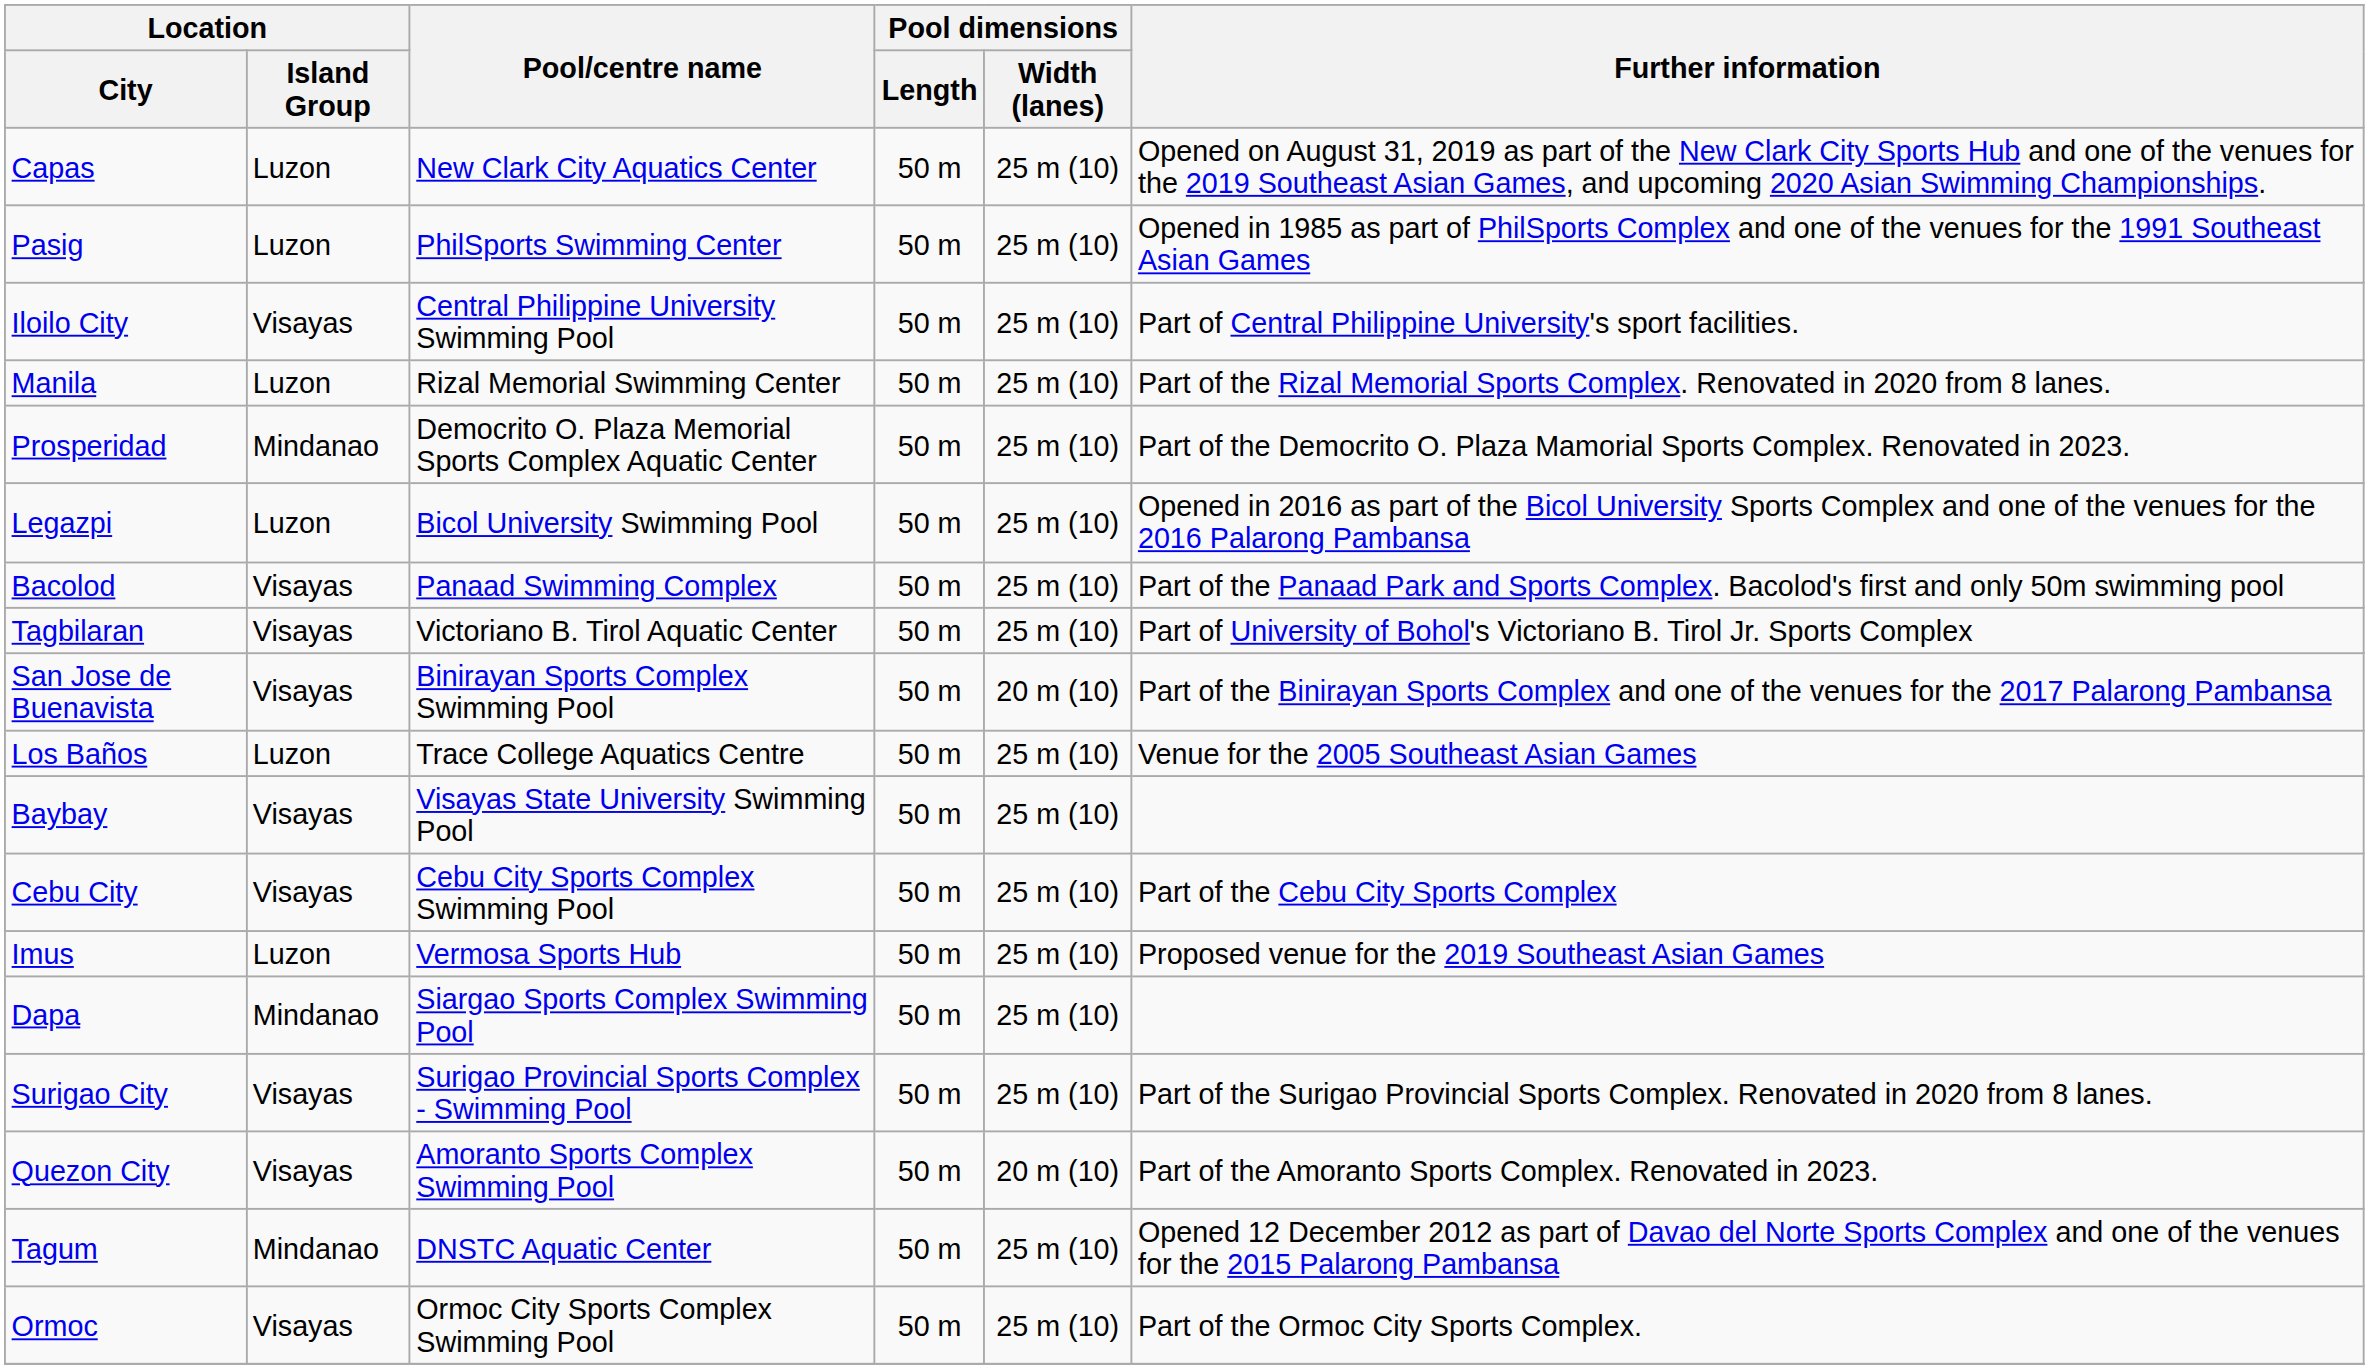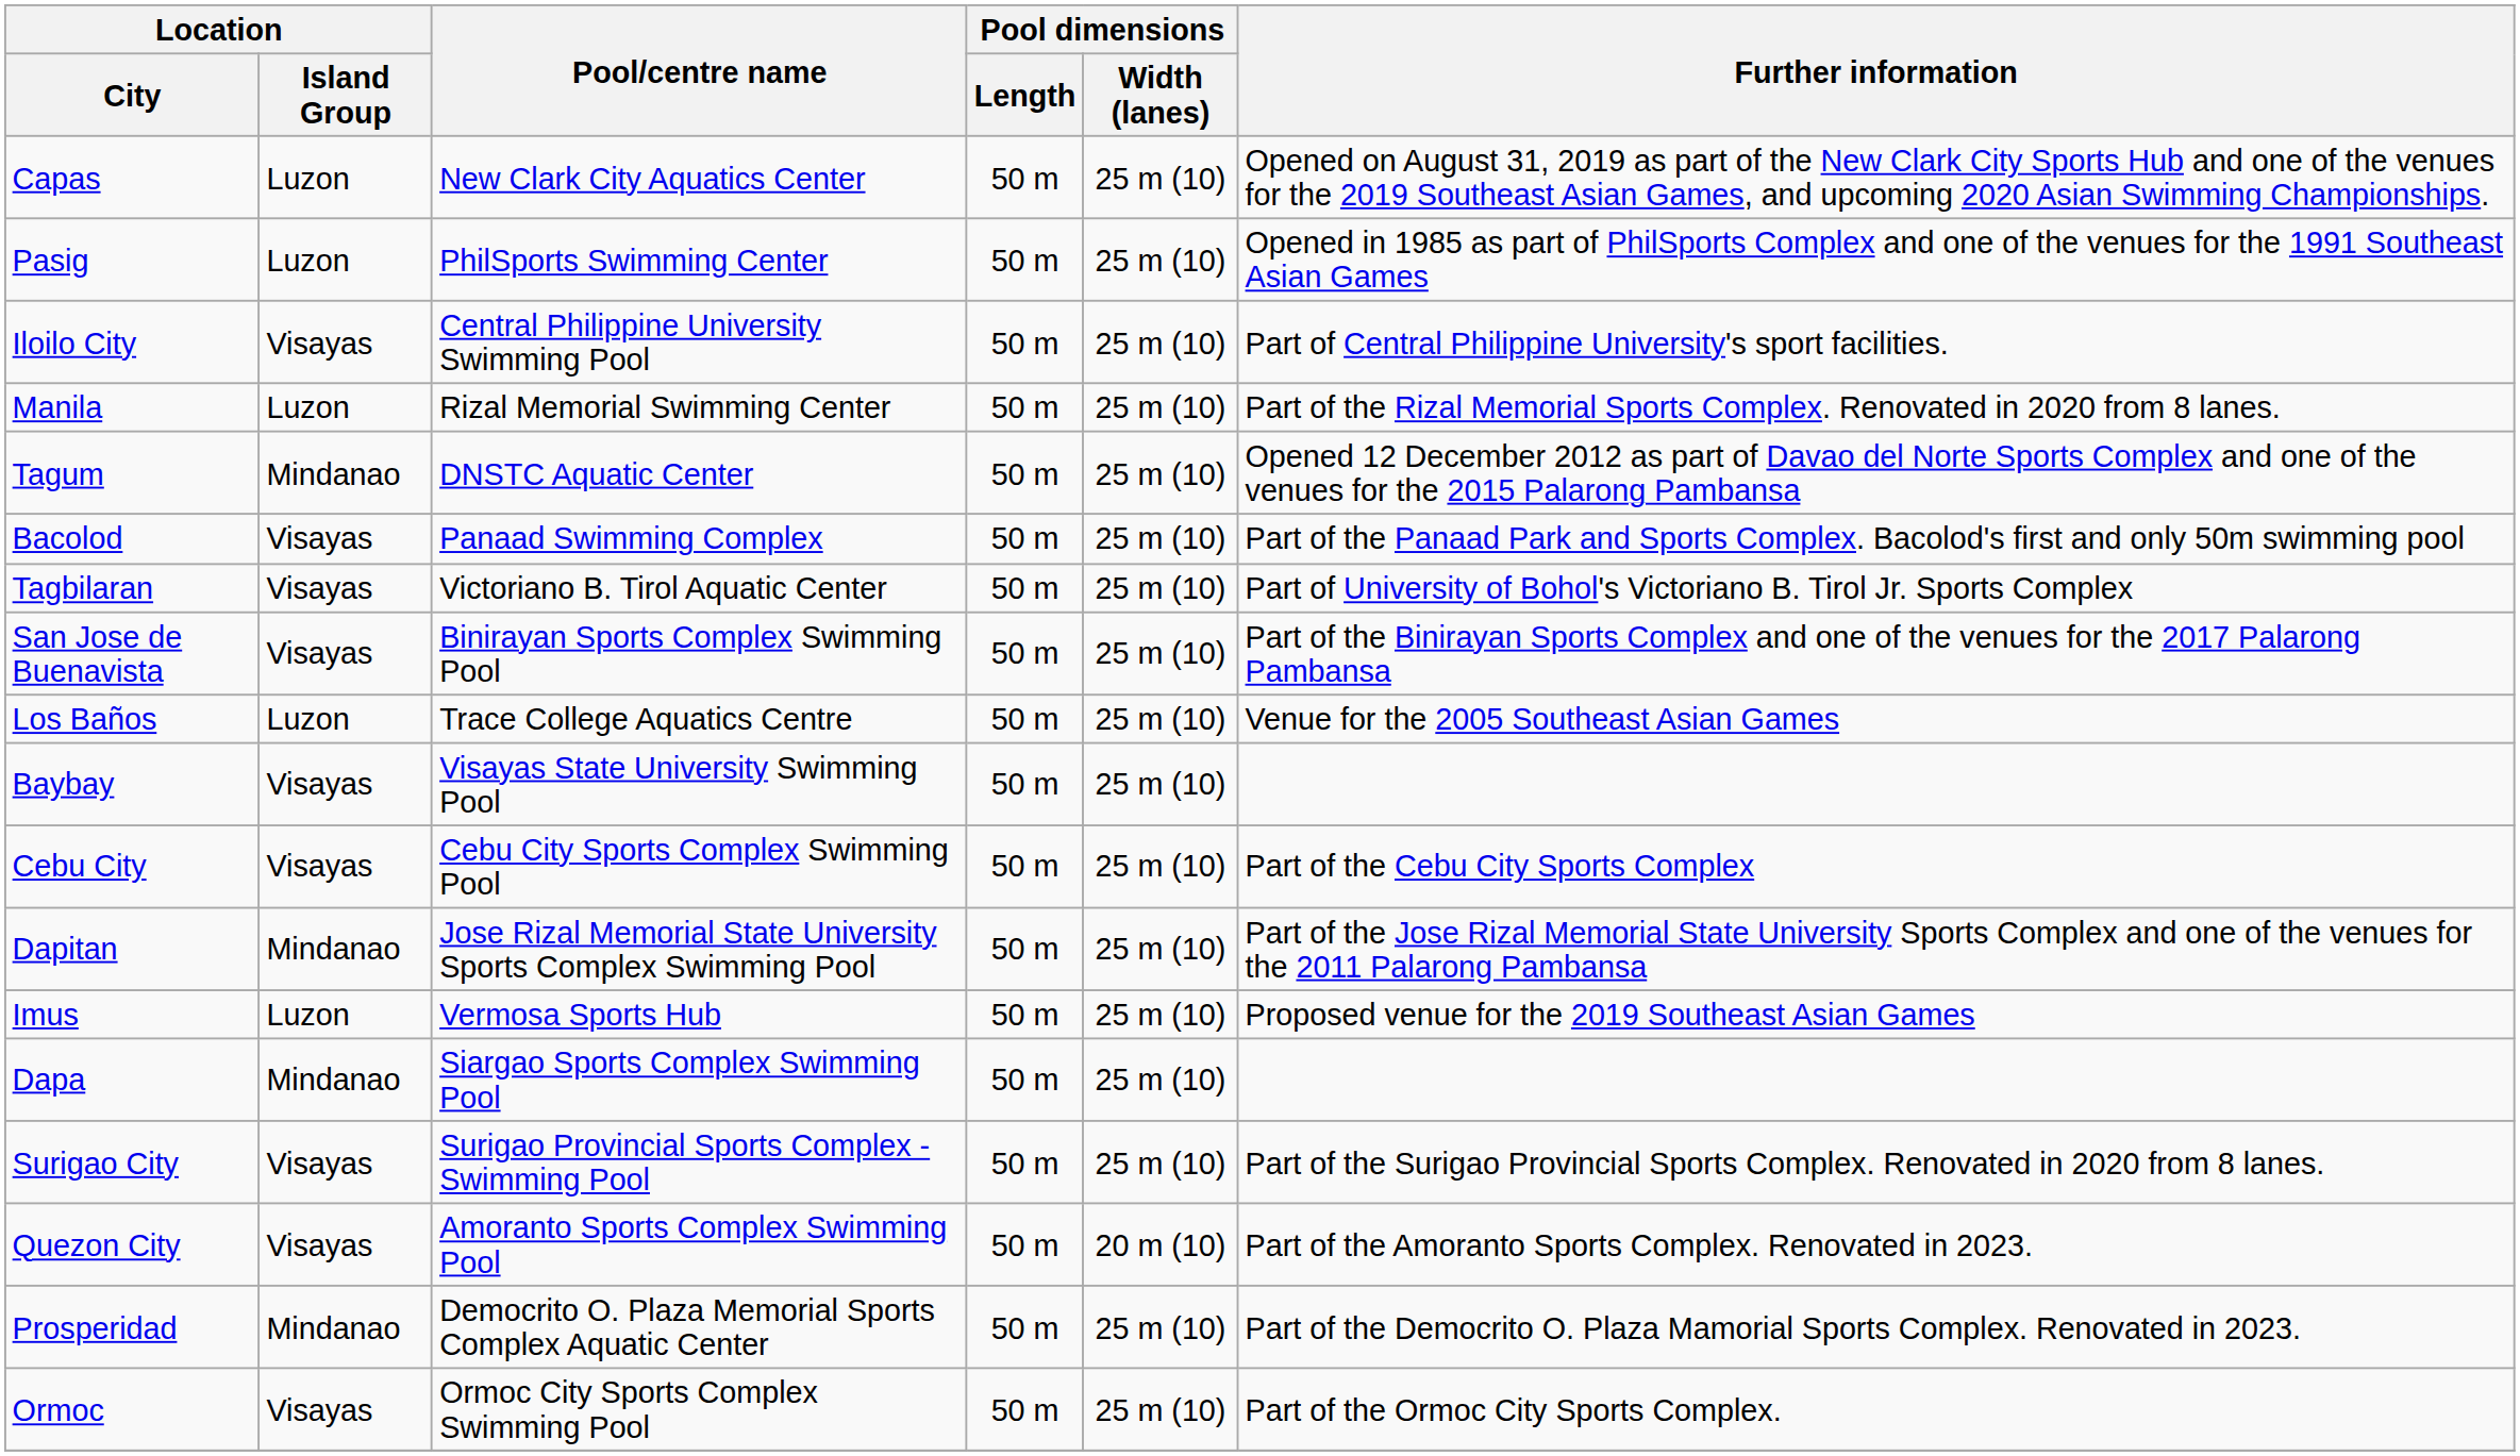rows swapped: Tagum <-> Prosperidad
- row: Legazpi | Luzon | Bicol University Swimming Pool | 50 m | 25 m (10) | Opened in 2016 as part of the Bicol University Sports Complex and one of the venues for the 2016 Palarong Pambansa
San Jose de Buenavista | Pool dimensions / Width (lanes): 20 m (10) -> 25 m (10)
+ row: Dapitan | Mindanao | Jose Rizal Memorial State University Sports Complex Swimming Pool | 50 m | 25 m (10) | Part of the Jose Rizal Memorial State University Sports Complex and one of the venues for the 2011 Palarong Pambansa
